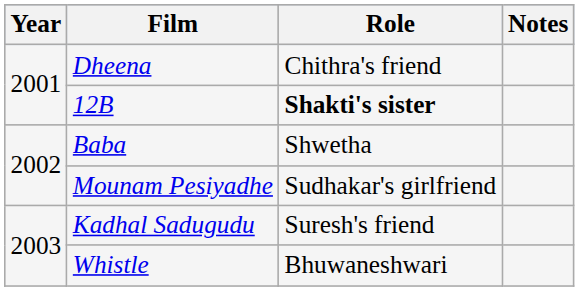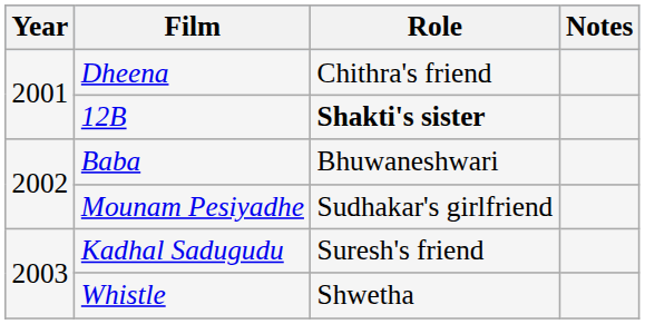Baba | Role: Shwetha -> Bhuwaneshwari
Whistle | Role: Bhuwaneshwari -> Shwetha
